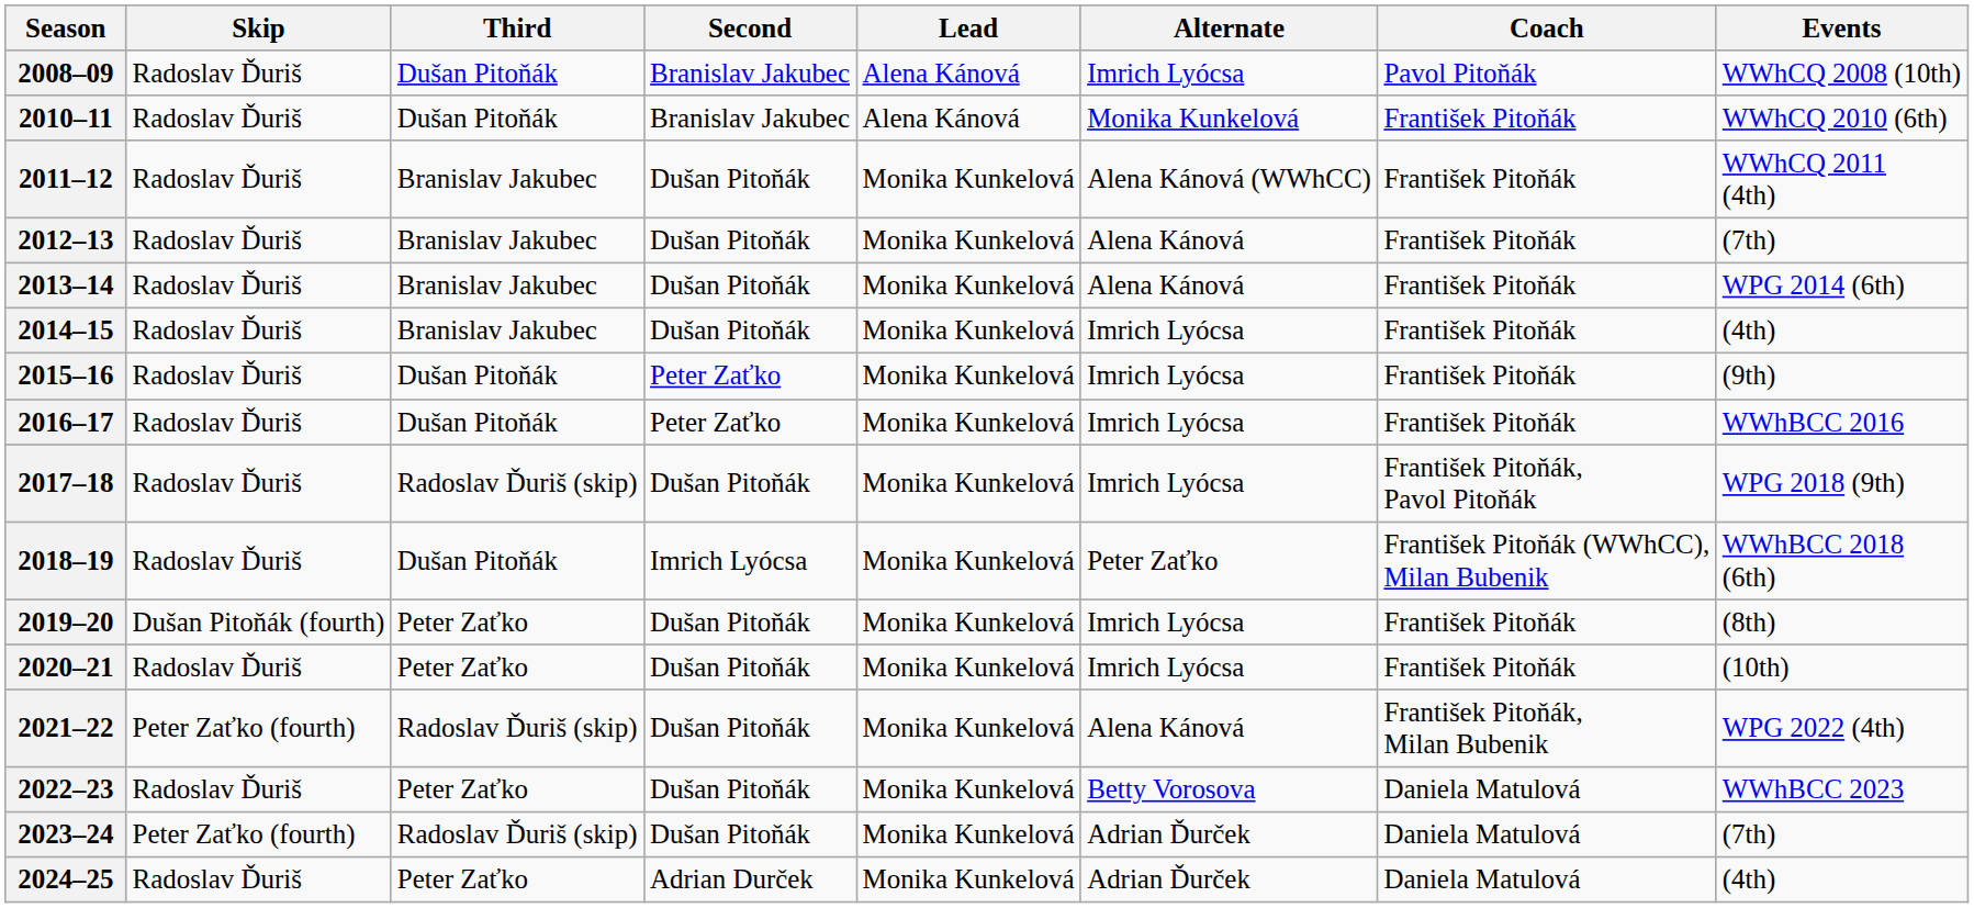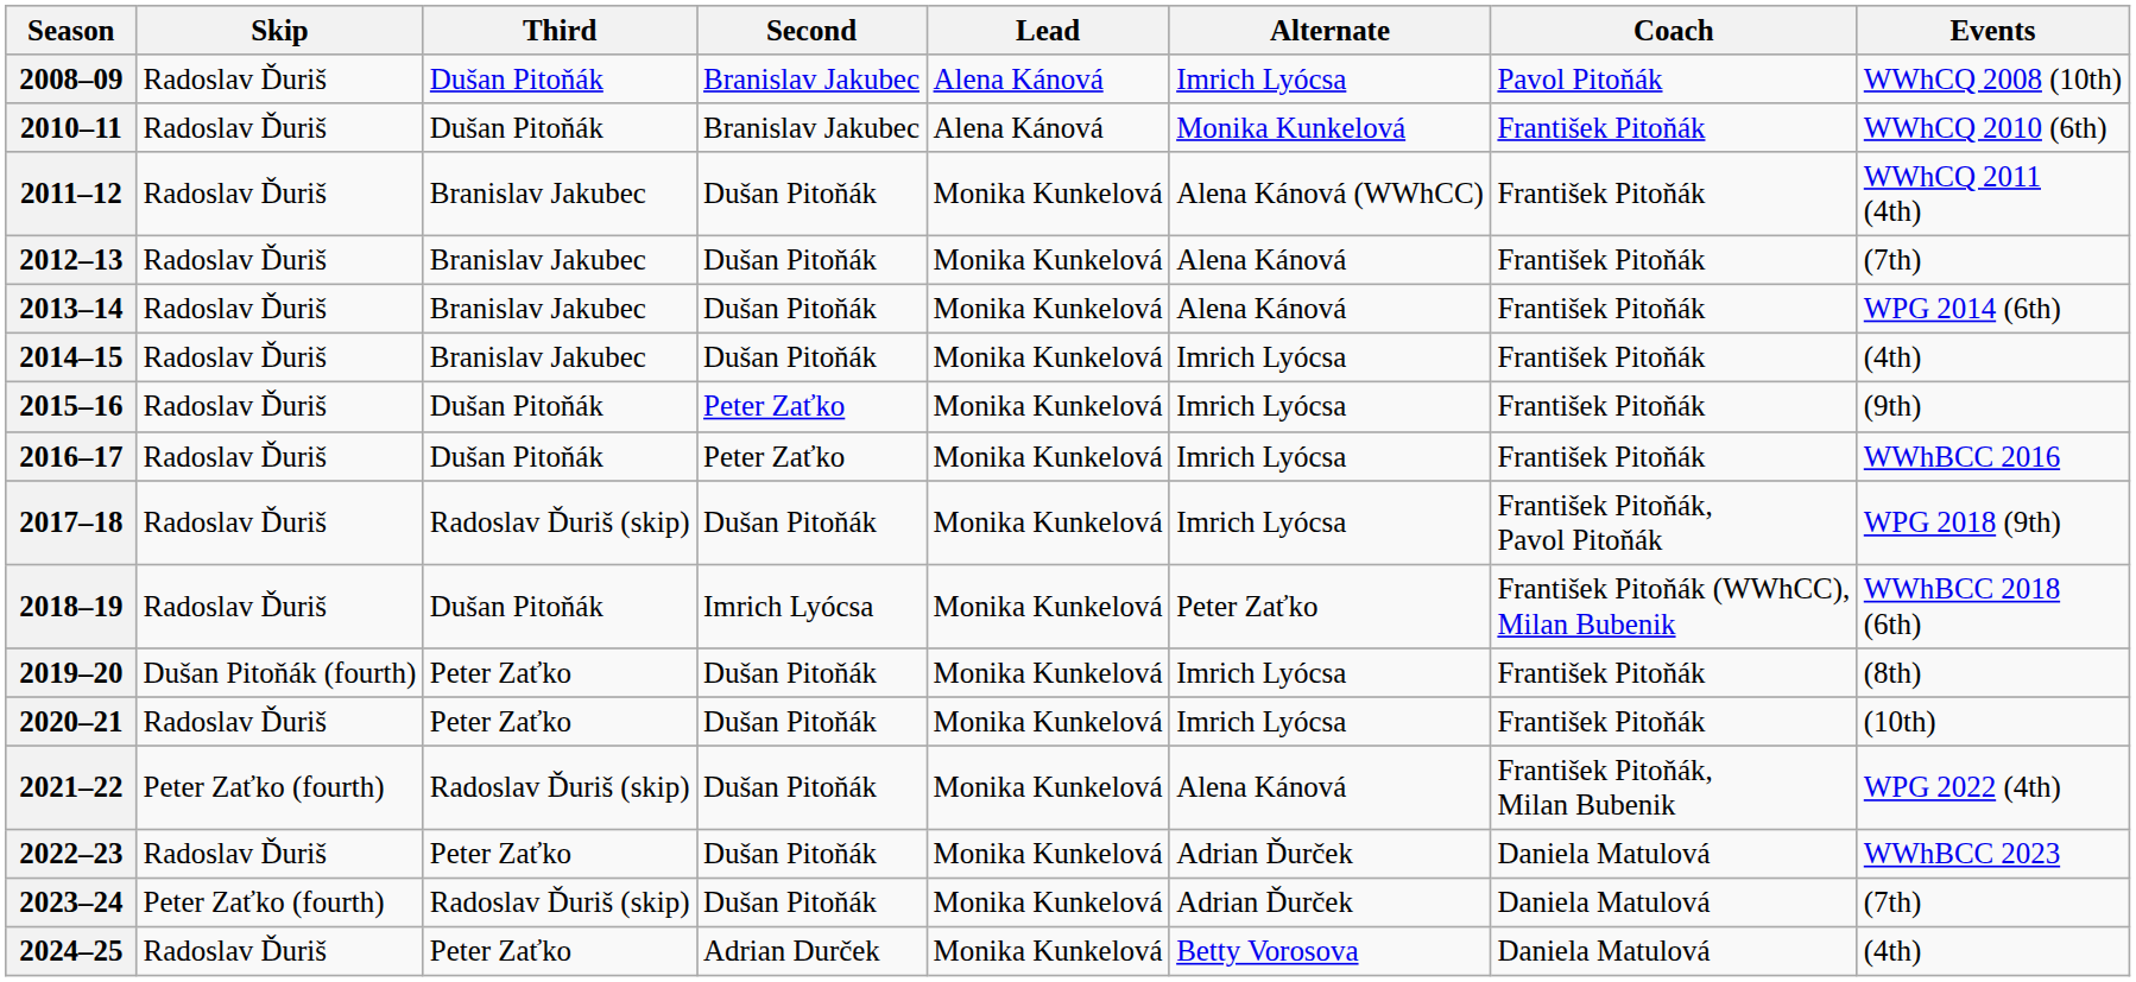2022–23 | Alternate: Betty Vorosova -> Adrian Ďurček
2024–25 | Alternate: Adrian Ďurček -> Betty Vorosova
